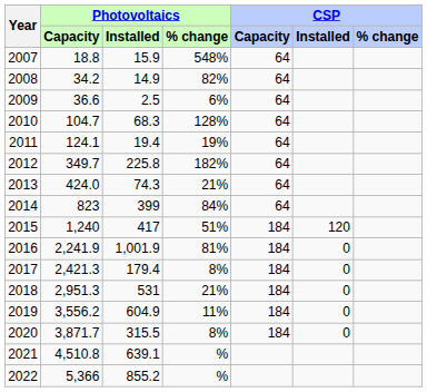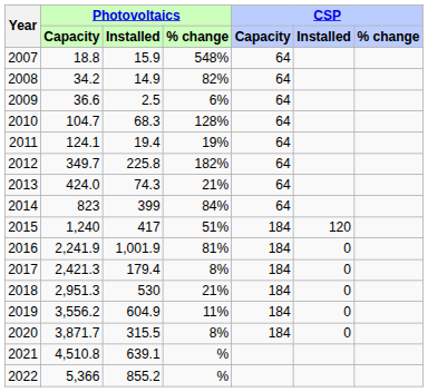2018 | Photovoltaics / Installed: 531 -> 530
